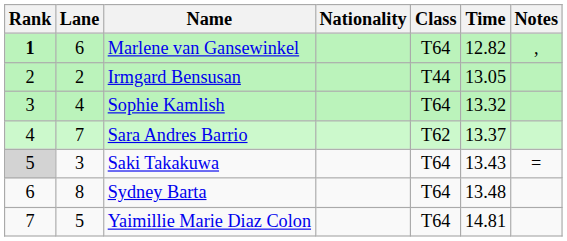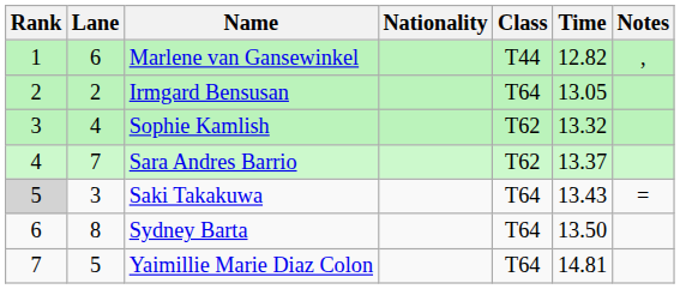Marlene van Gansewinkel | Rank: bold -> normal
Marlene van Gansewinkel | Class: T64 -> T44
Irmgard Bensusan | Class: T44 -> T64
Sophie Kamlish | Class: T64 -> T62
Sydney Barta | Time: 13.48 -> 13.50
